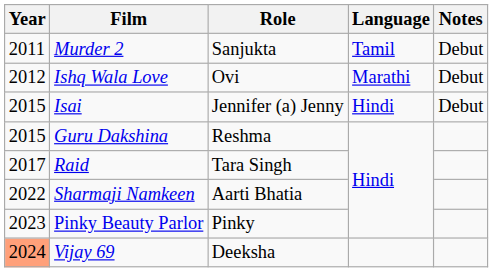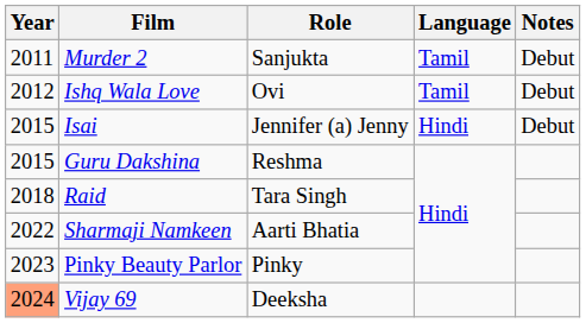Ishq Wala Love | Language: Marathi -> Tamil
Raid | Year: 2017 -> 2018
